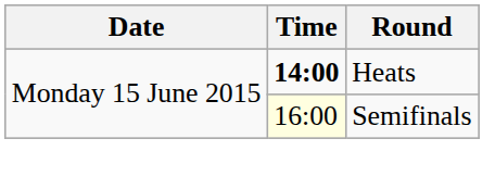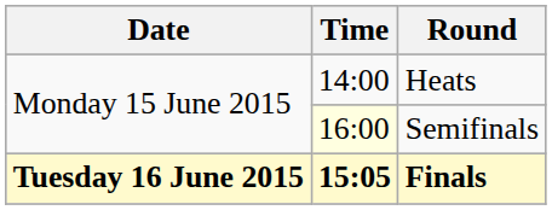Heats | Time: bold -> normal
+ row: Tuesday 16 June 2015 | 15:05 | Finals
